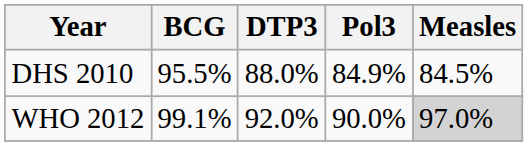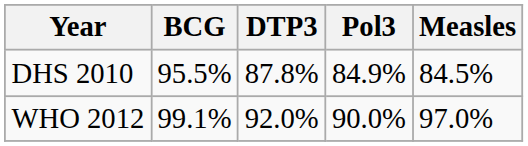DHS 2010 | DTP3: 88.0% -> 87.8%
WHO 2012 | Measles: lightgrey background -> no background
